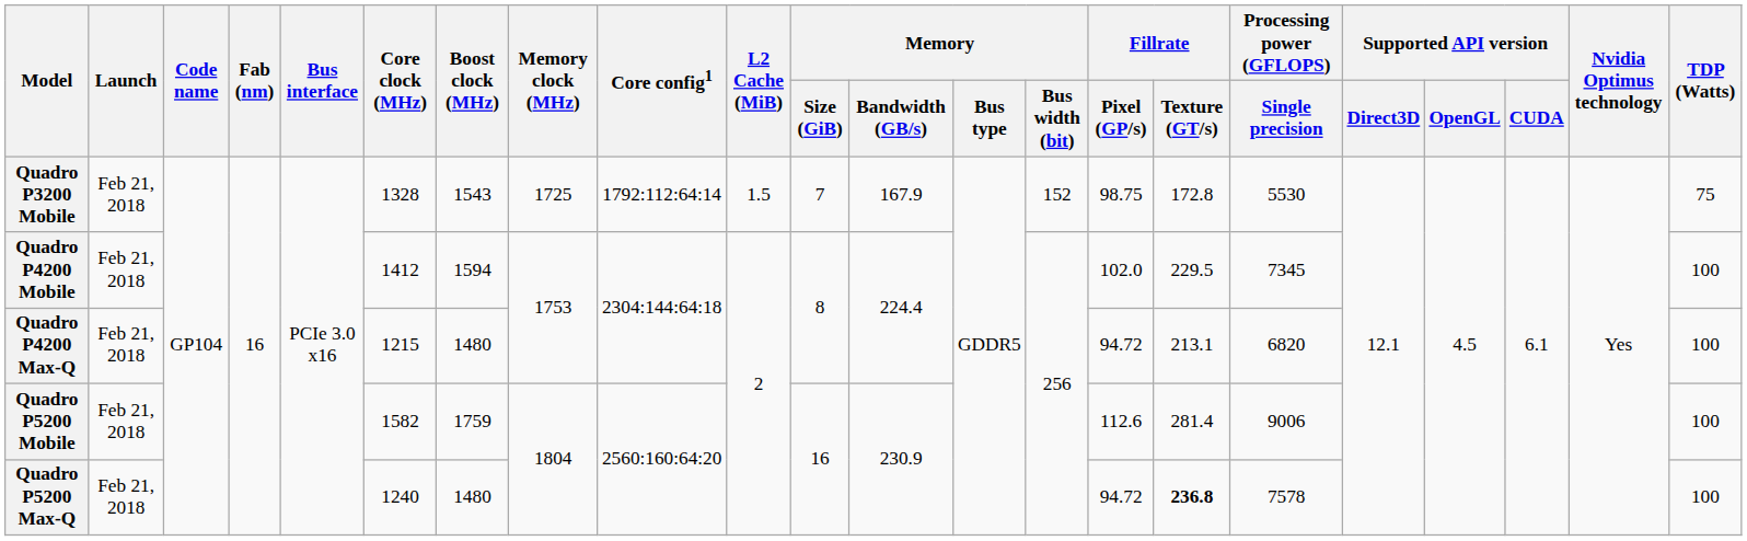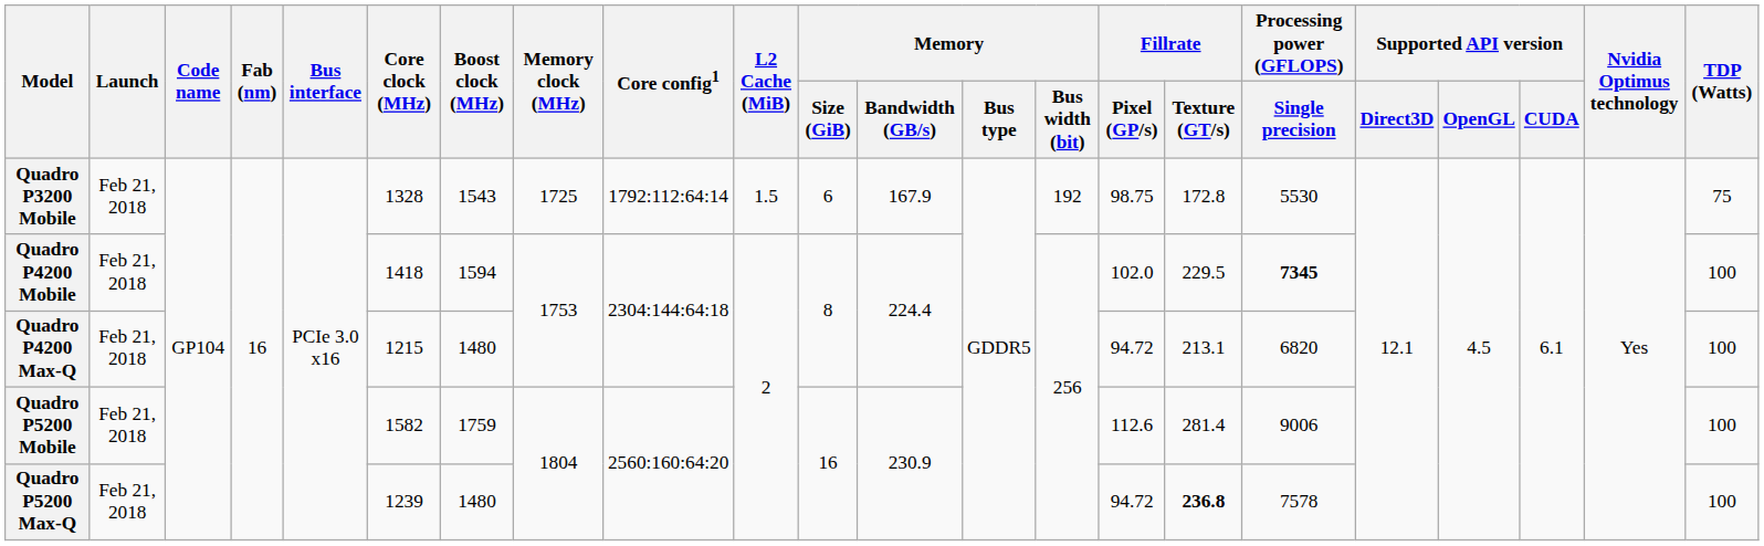Quadro P3200 Mobile | Memory / Size (GiB): 7 -> 6
Quadro P3200 Mobile | Memory / Bus width (bit): 152 -> 192
Quadro P4200 Mobile | Core clock (MHz): 1412 -> 1418
Quadro P4200 Mobile | Processing power (GFLOPS) / Single precision: normal -> bold
Quadro P5200 Max-Q | Core clock (MHz): 1240 -> 1239
